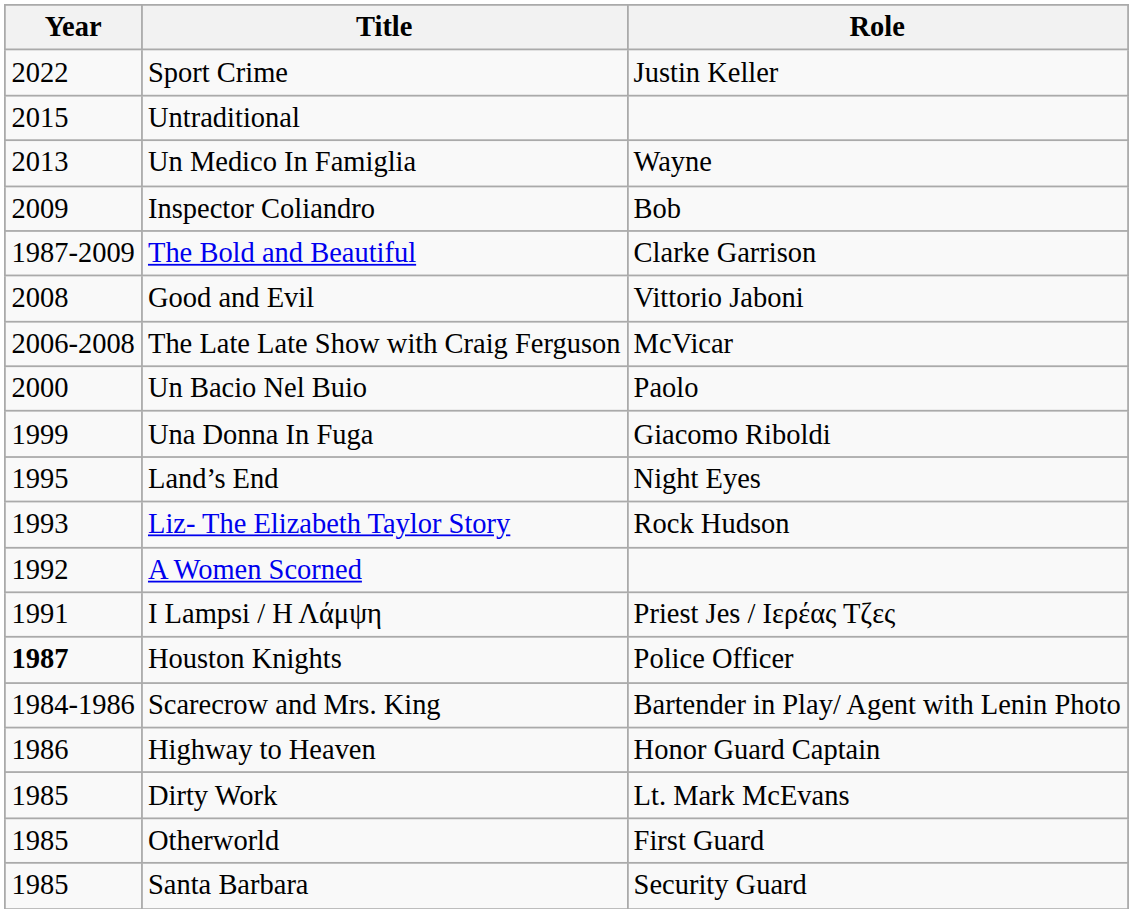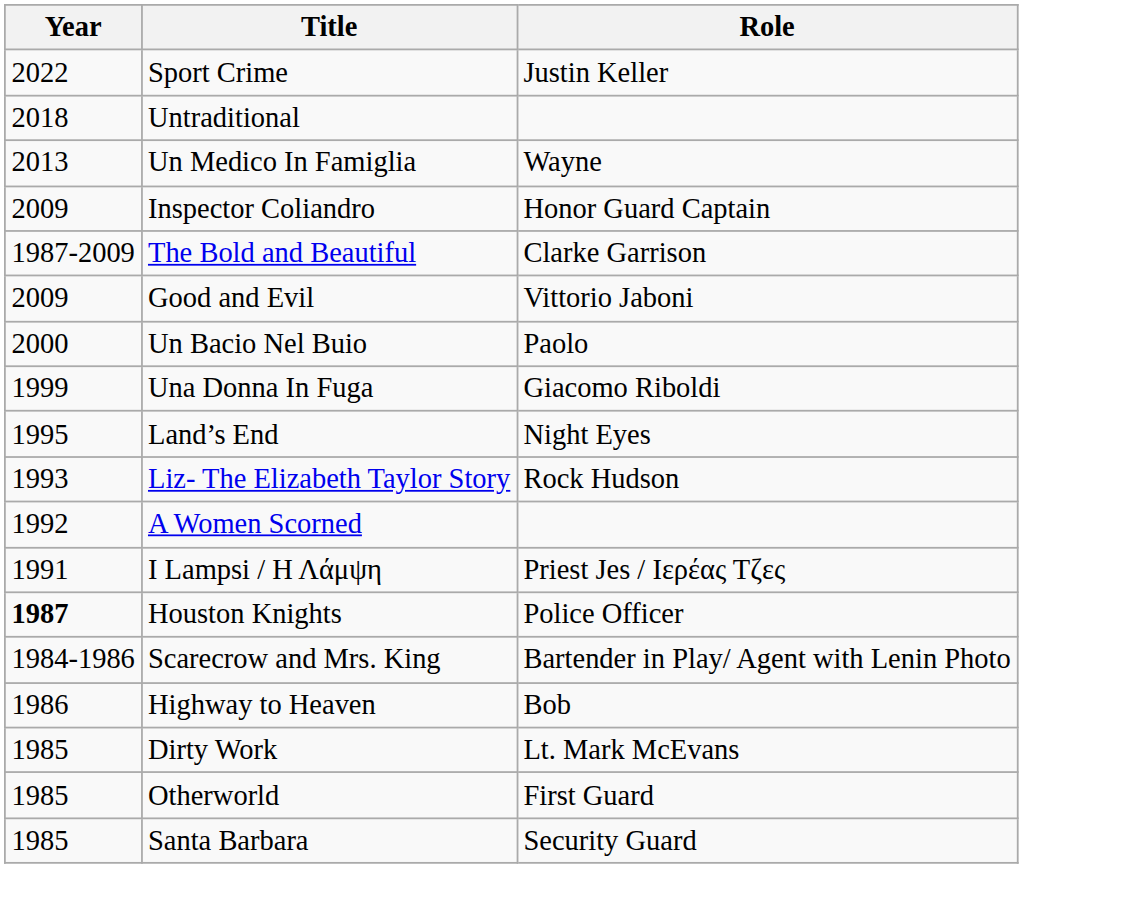Untraditional | Year: 2015 -> 2018
Inspector Coliandro | Role: Bob -> Honor Guard Captain
Good and Evil | Year: 2008 -> 2009
- row: 2006-2008 | The Late Late Show with Craig Ferguson | McVicar
Highway to Heaven | Role: Honor Guard Captain -> Bob
